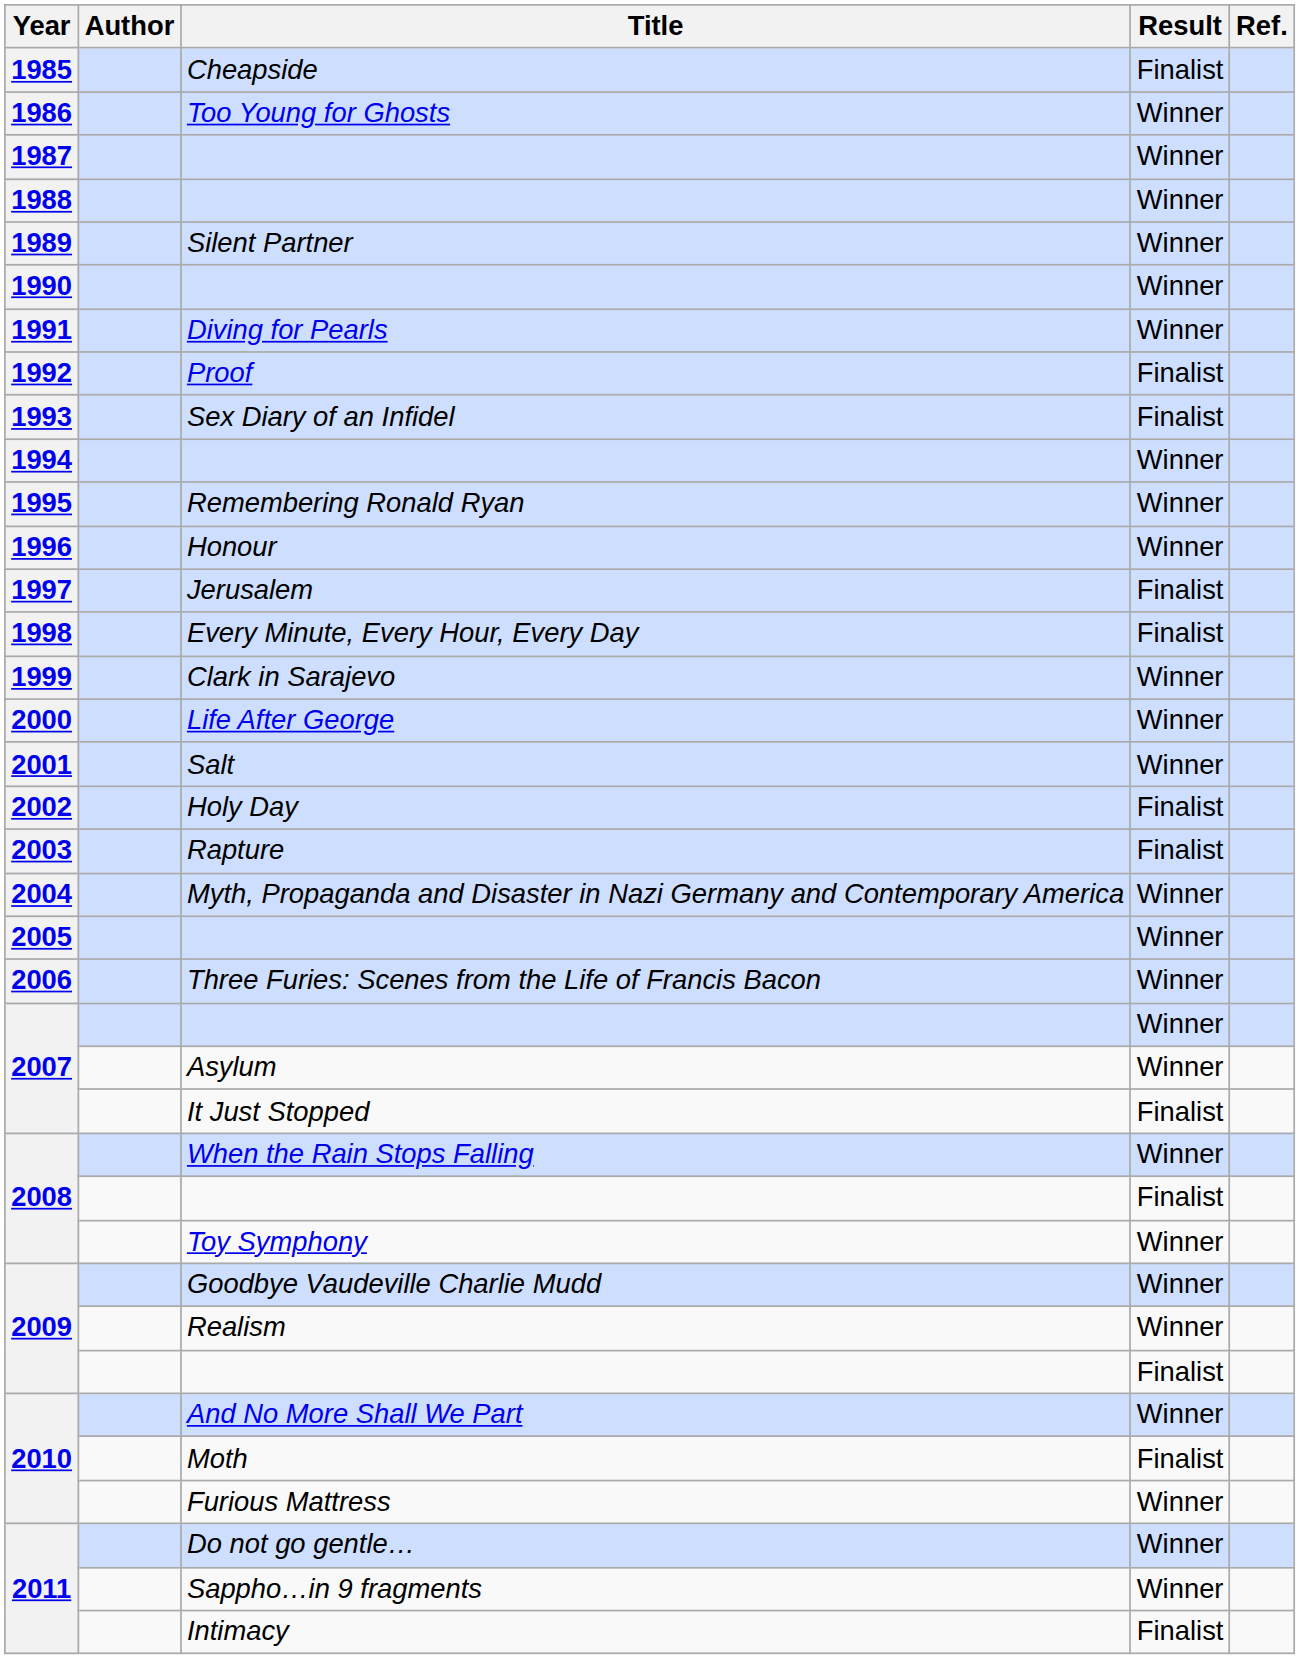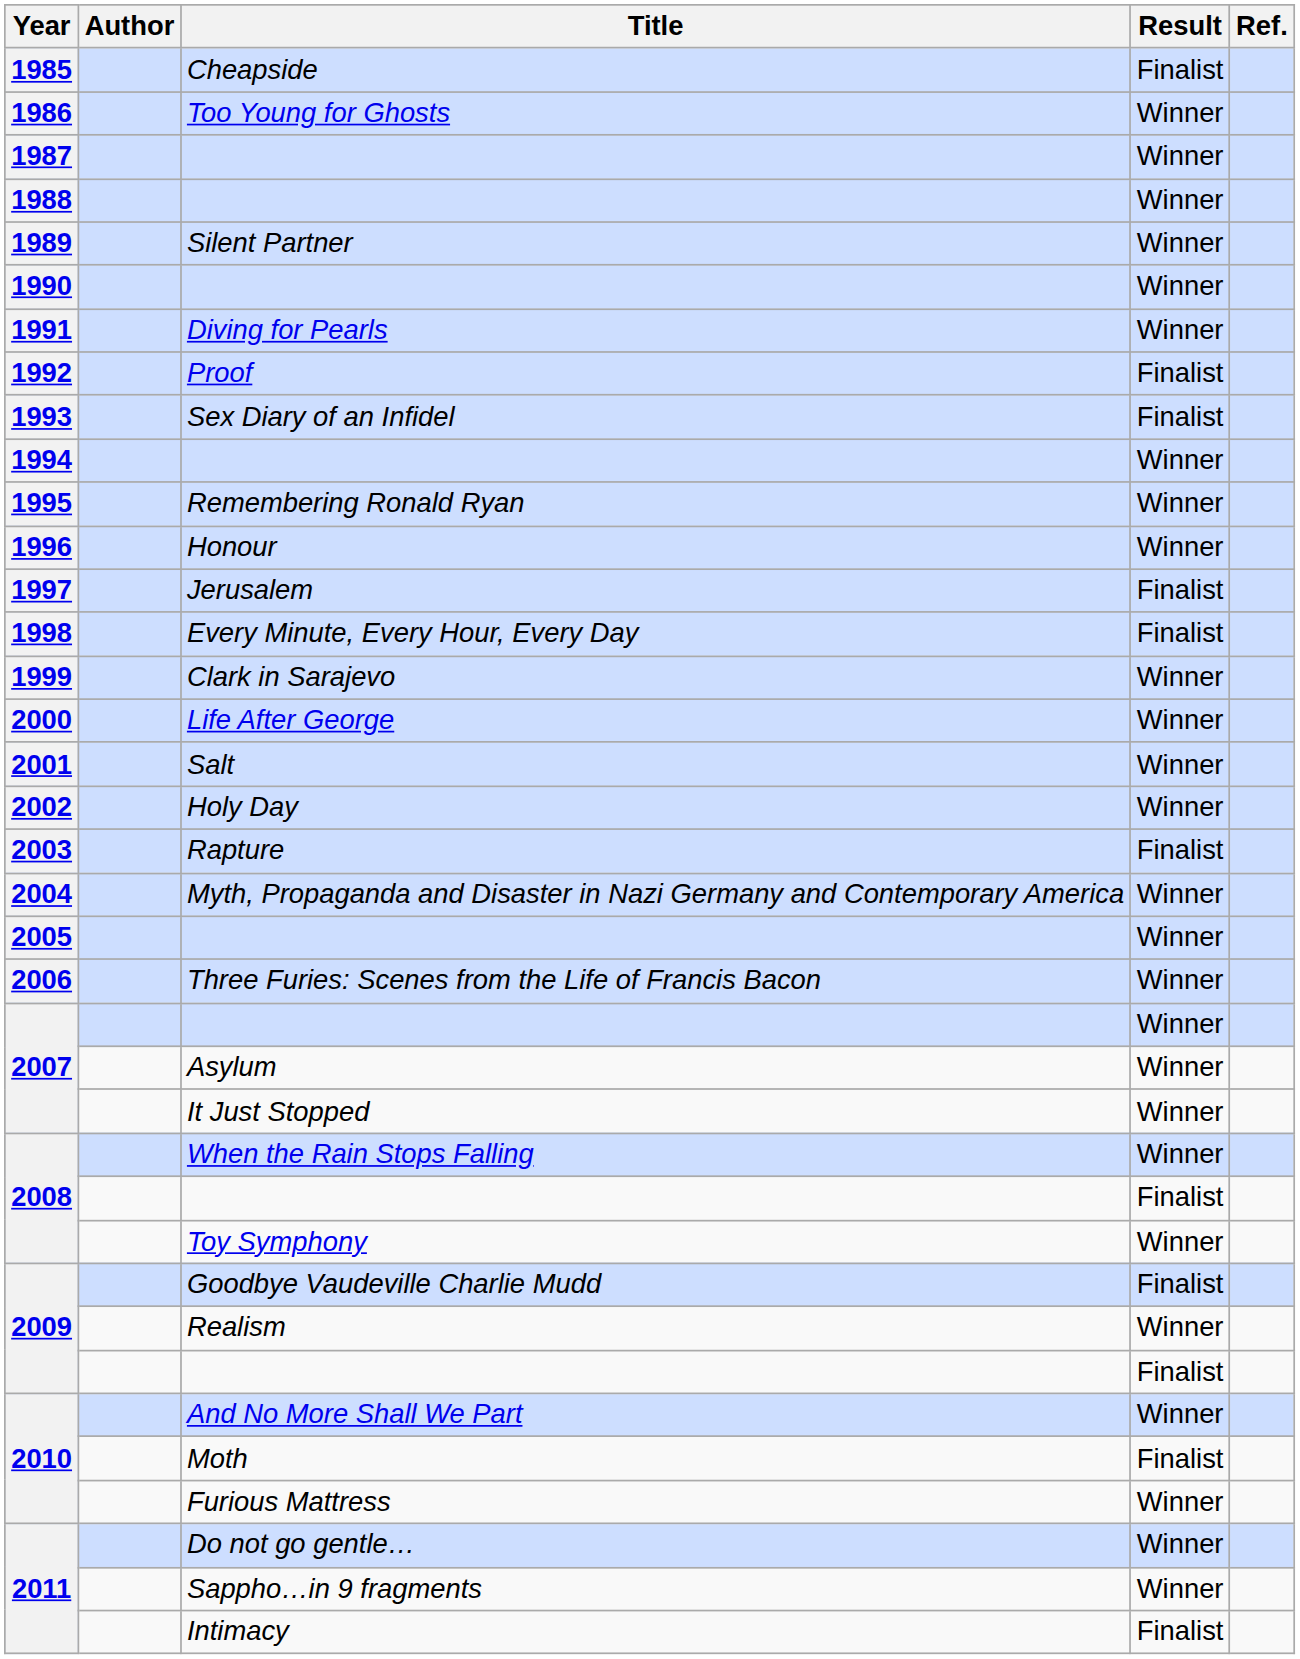Holy Day | Result: Finalist -> Winner
It Just Stopped | Result: Finalist -> Winner
Goodbye Vaudeville Charlie Mudd | Result: Winner -> Finalist
